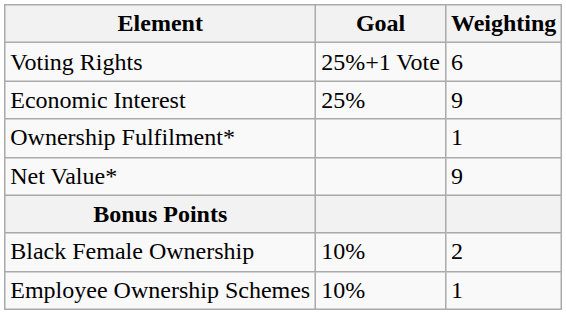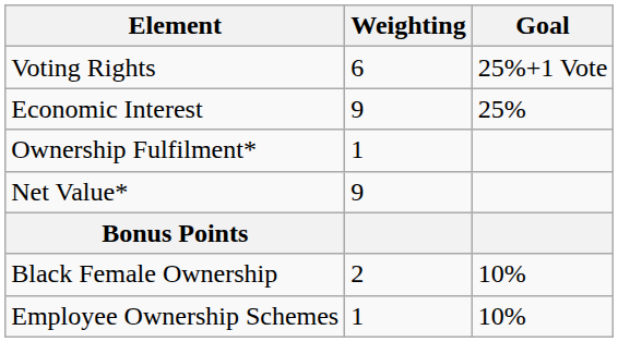columns swapped: Weighting <-> Goal
